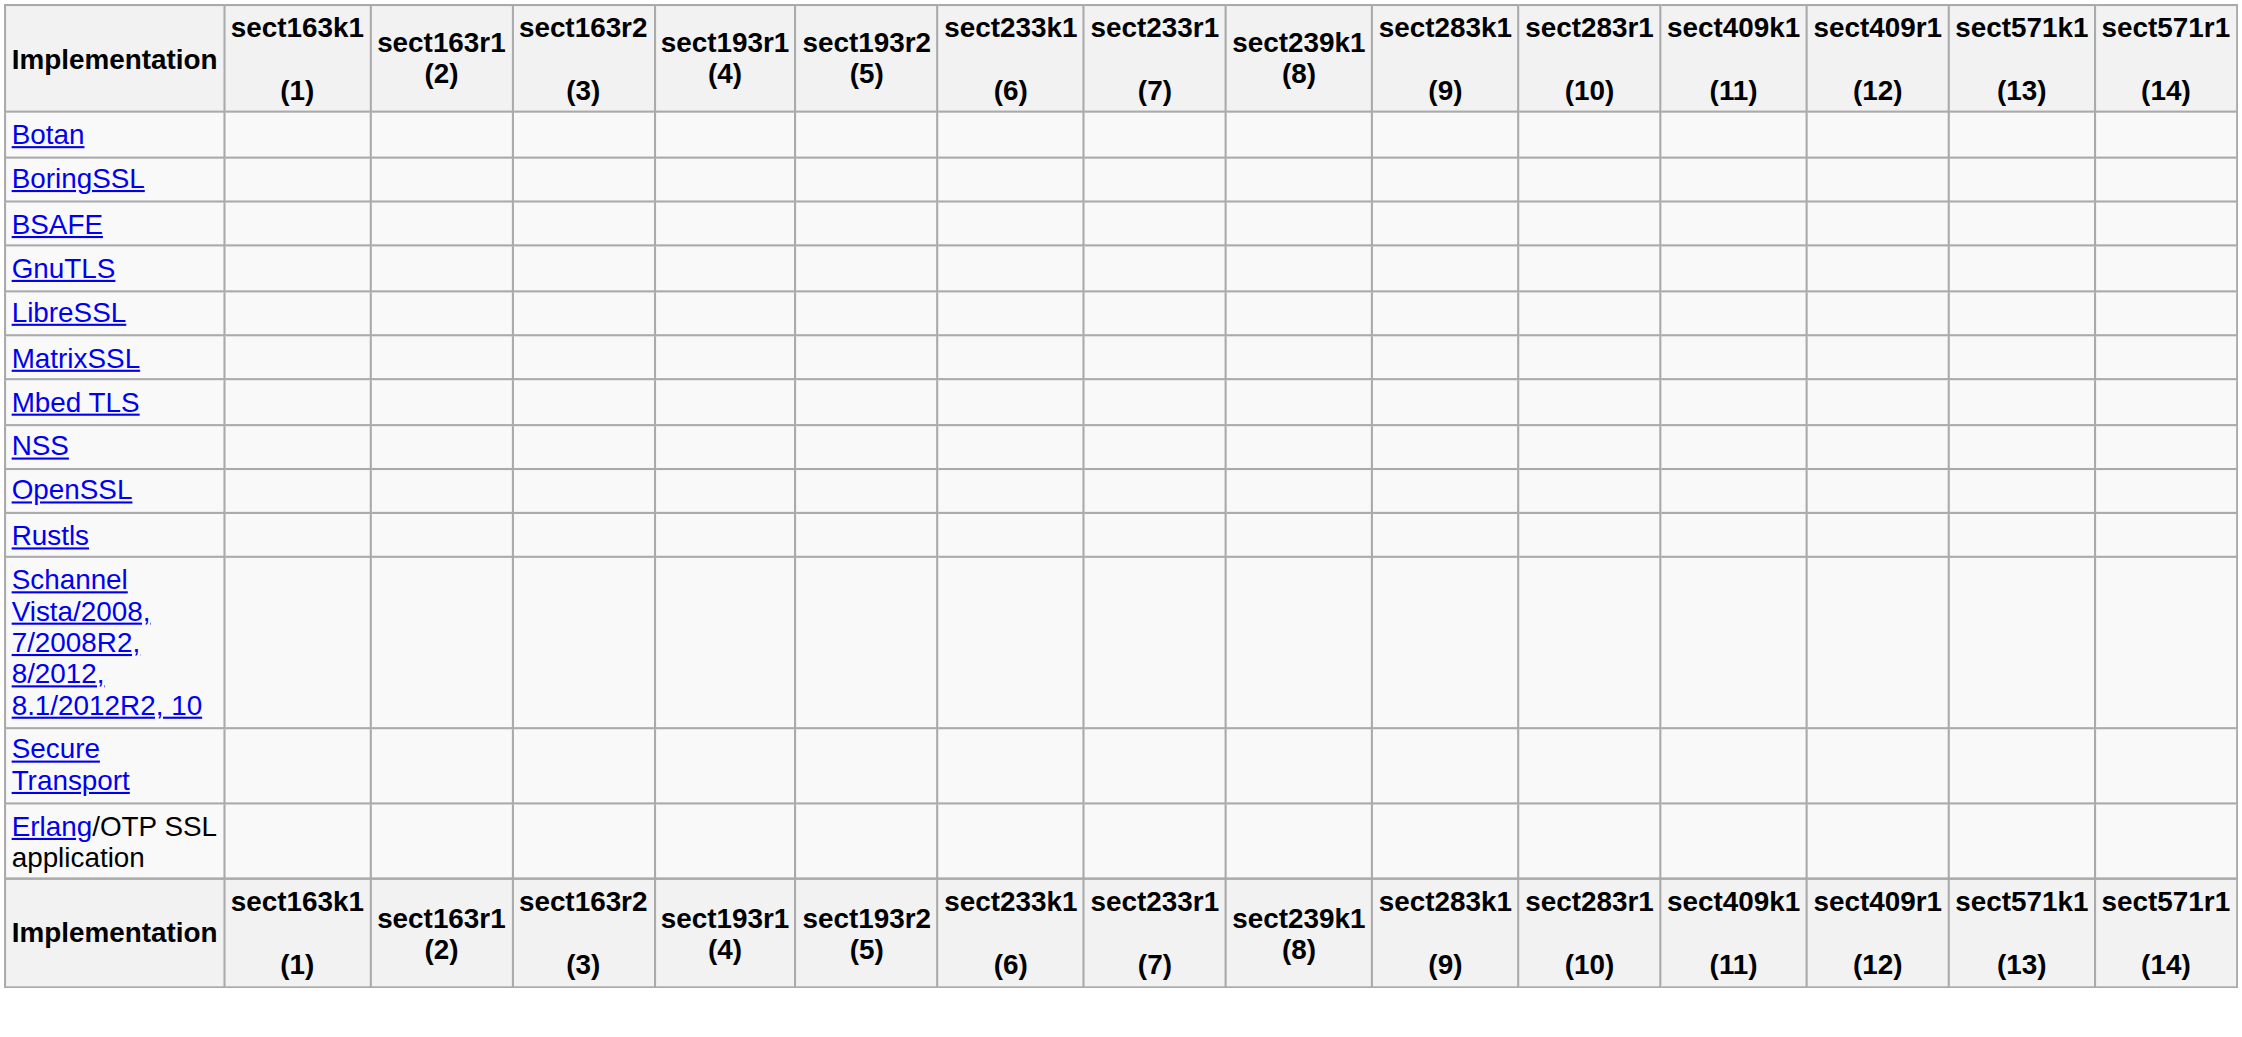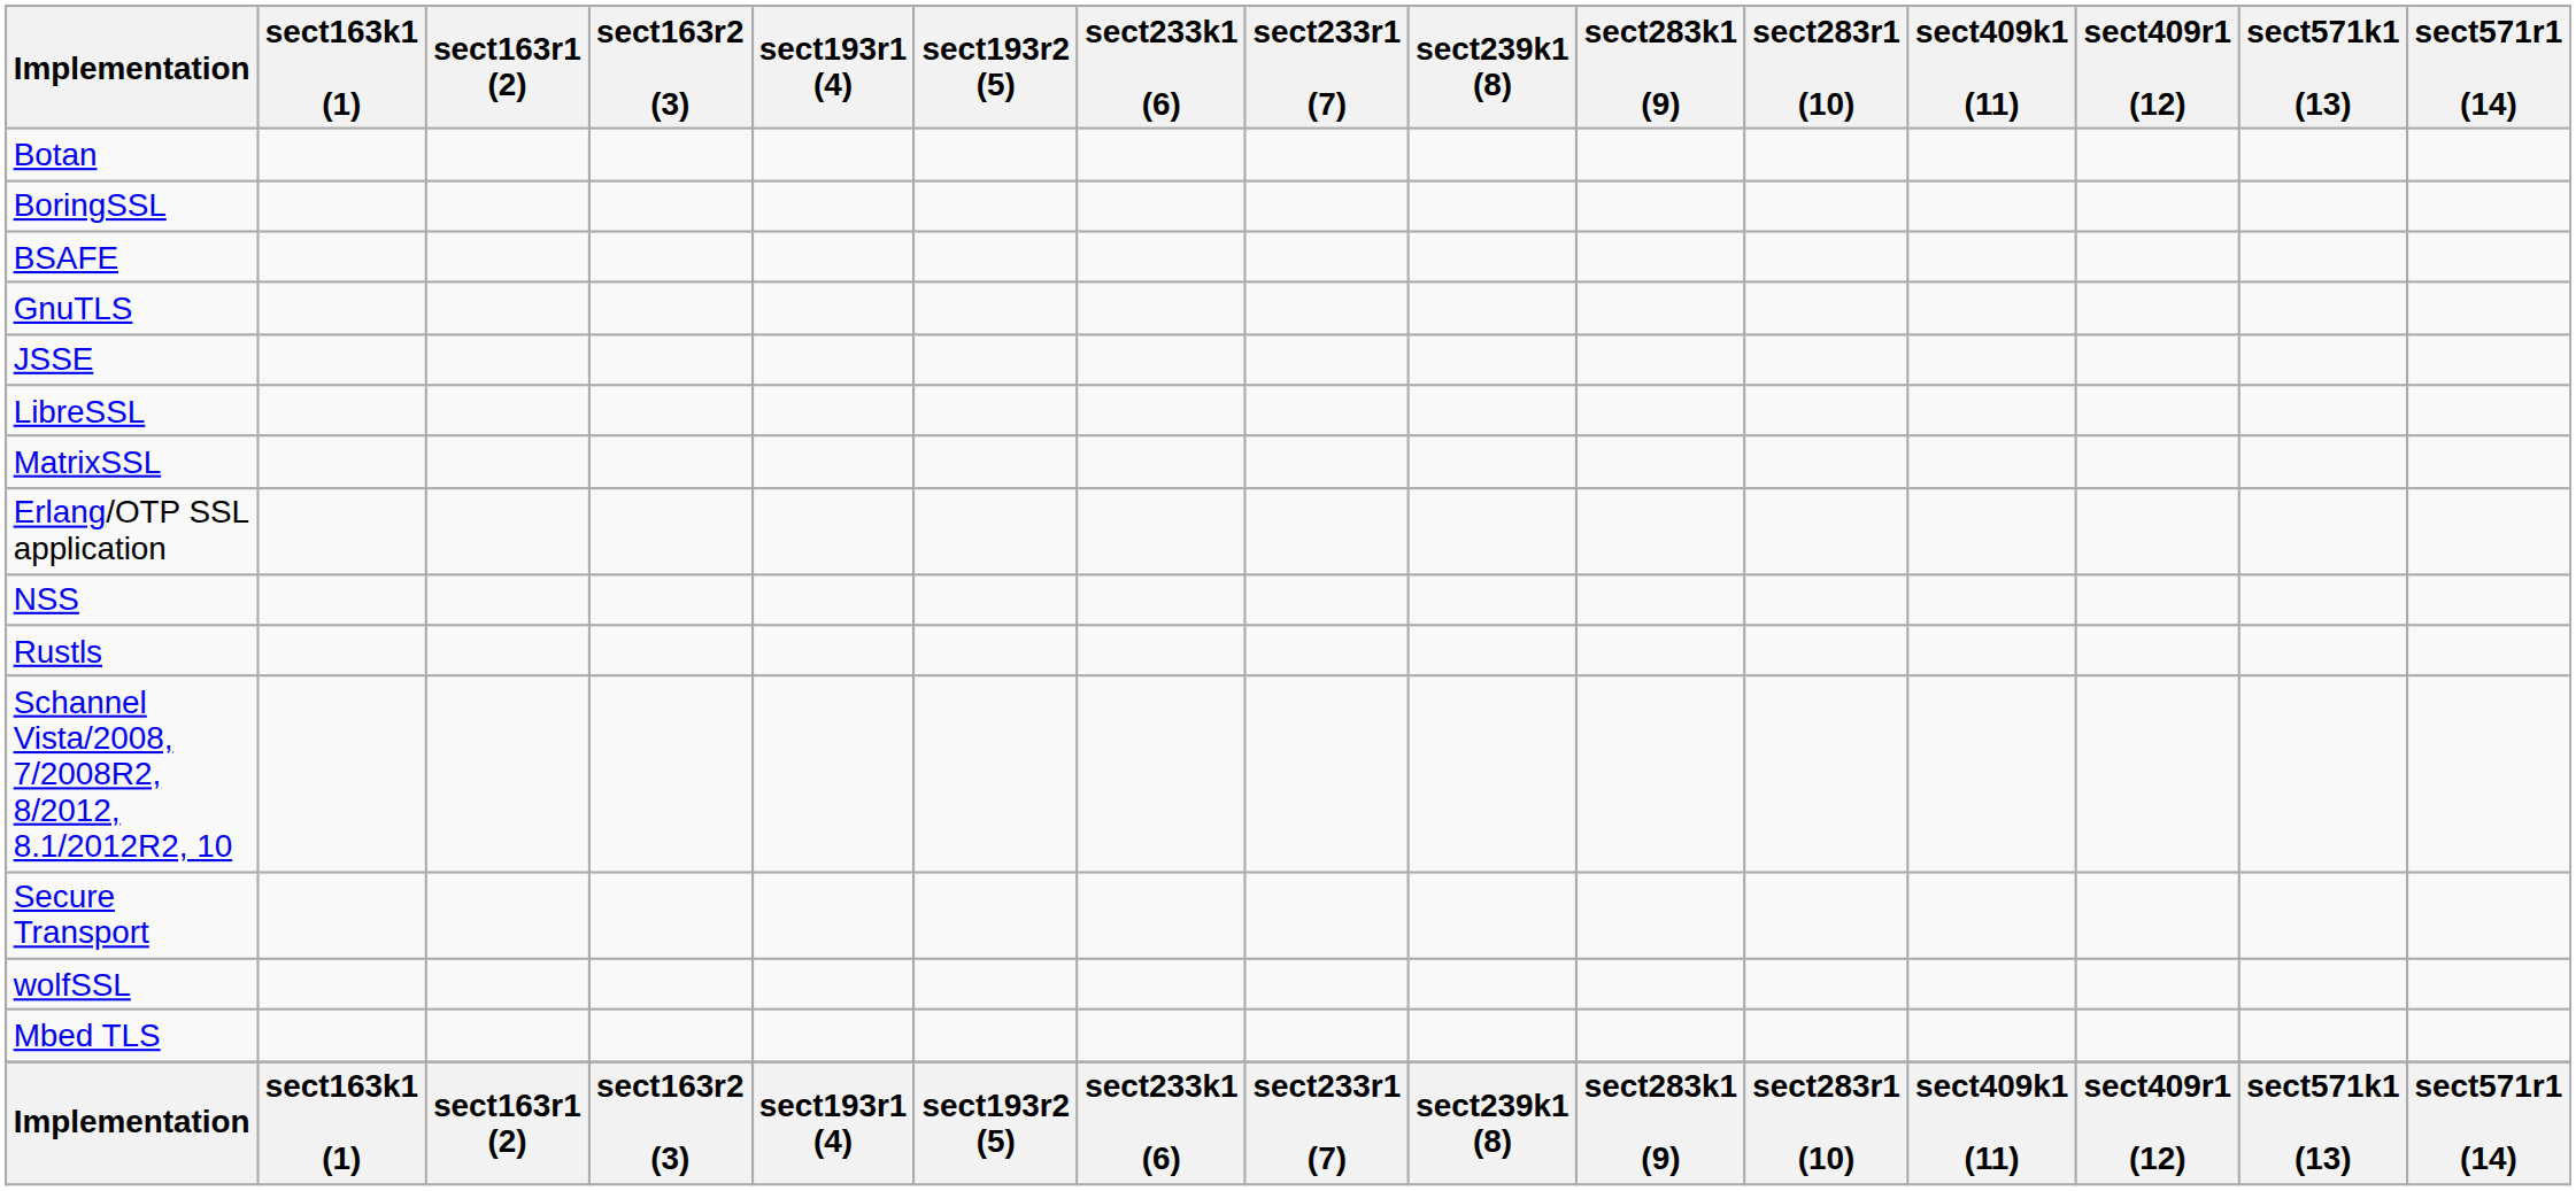+ row: JSSE
rows swapped: Mbed TLS <-> Erlang/OTP SSL application
- row: OpenSSL
+ row: wolfSSL
